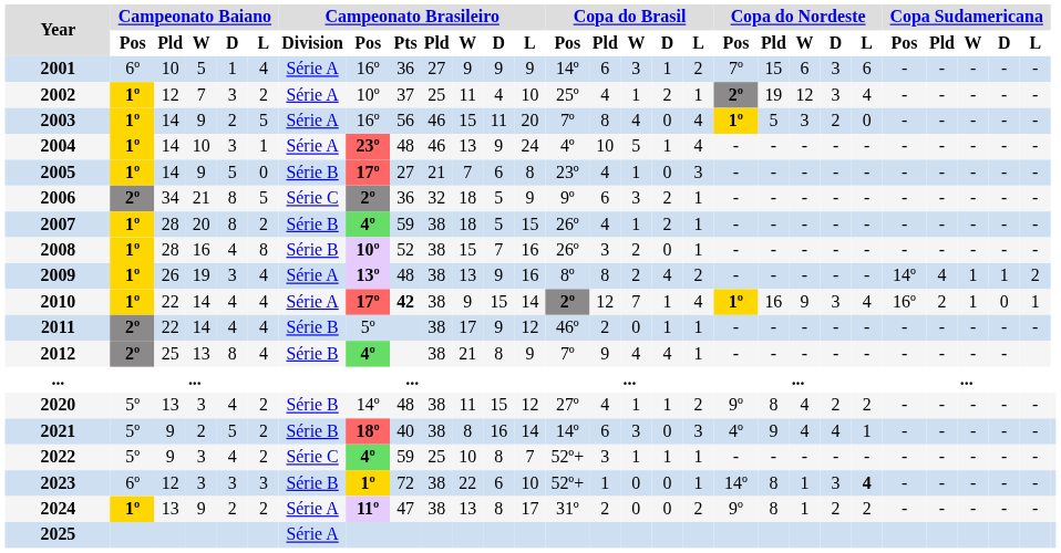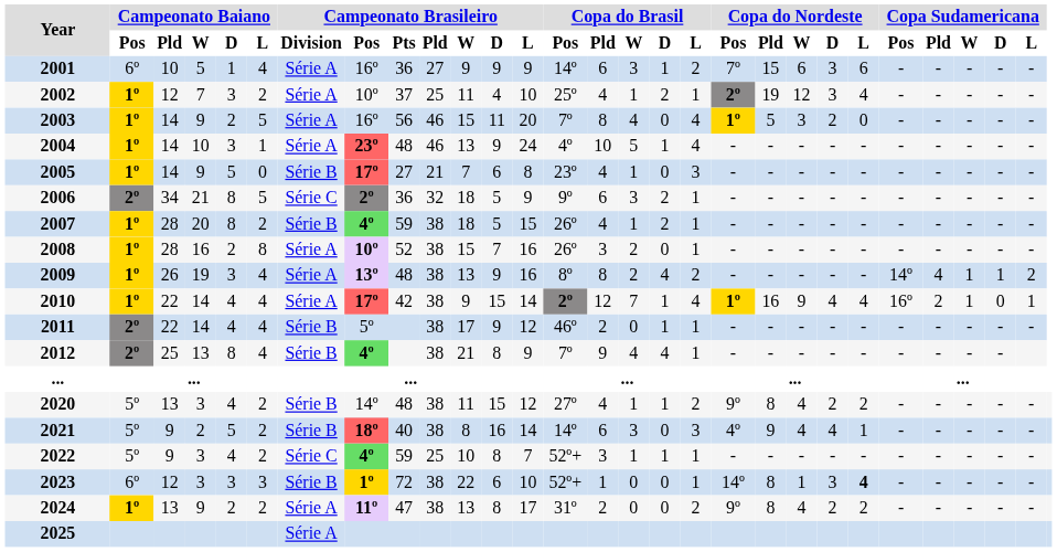2008 | Campeonato Baiano / D: 4 -> 2
2008 | Campeonato Brasileiro / Division: Série B -> Série A
2010 | Campeonato Brasileiro / Pts: bold -> normal
2010 | Copa do Nordeste / D: 3 -> 4
2024 | Copa do Nordeste / W: 1 -> 4
